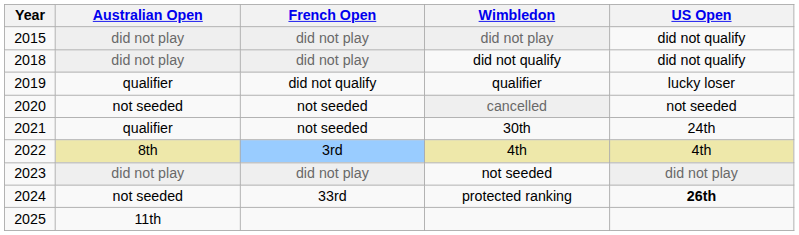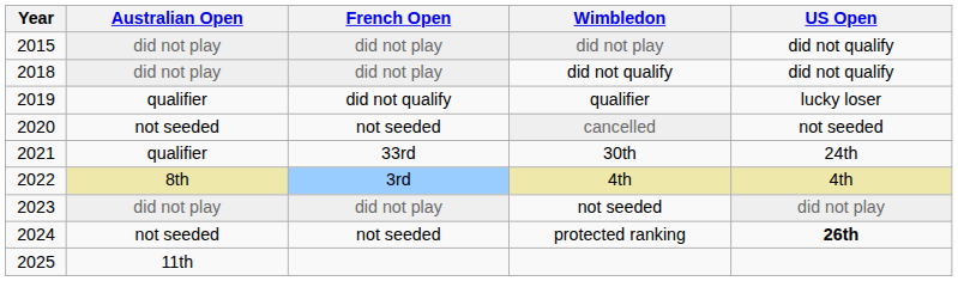30th | French Open: not seeded -> 33rd
protected ranking | French Open: 33rd -> not seeded
